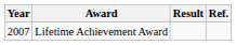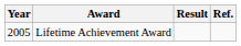Lifetime Achievement Award | Year: 2007 -> 2005
